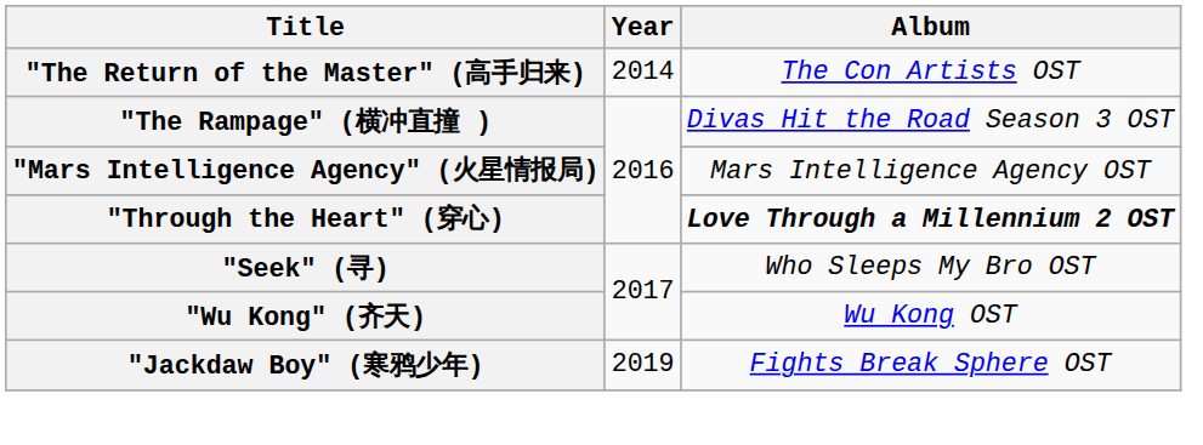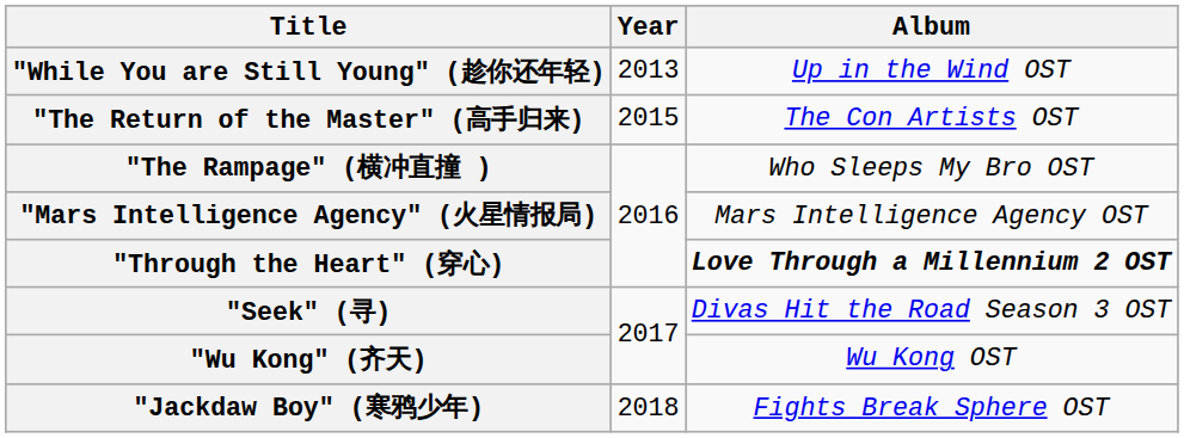+ row: "While You are Still Young" (趁你还年轻) | 2013 | Up in the Wind OST
"The Return of the Master" (高手归来) | Year: 2014 -> 2015
"The Rampage" (横冲直撞 ) | Album: Divas Hit the Road Season 3 OST -> Who Sleeps My Bro OST
"Seek" (寻) | Album: Who Sleeps My Bro OST -> Divas Hit the Road Season 3 OST
"Jackdaw Boy" (寒鸦少年) | Year: 2019 -> 2018
